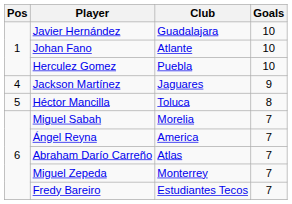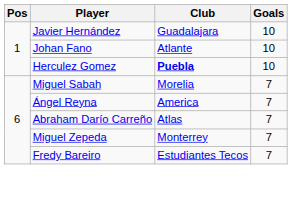Herculez Gomez | Club: normal -> bold
- row: 4 | Jackson Martínez | Jaguares | 9
- row: 5 | Héctor Mancilla | Toluca | 8
